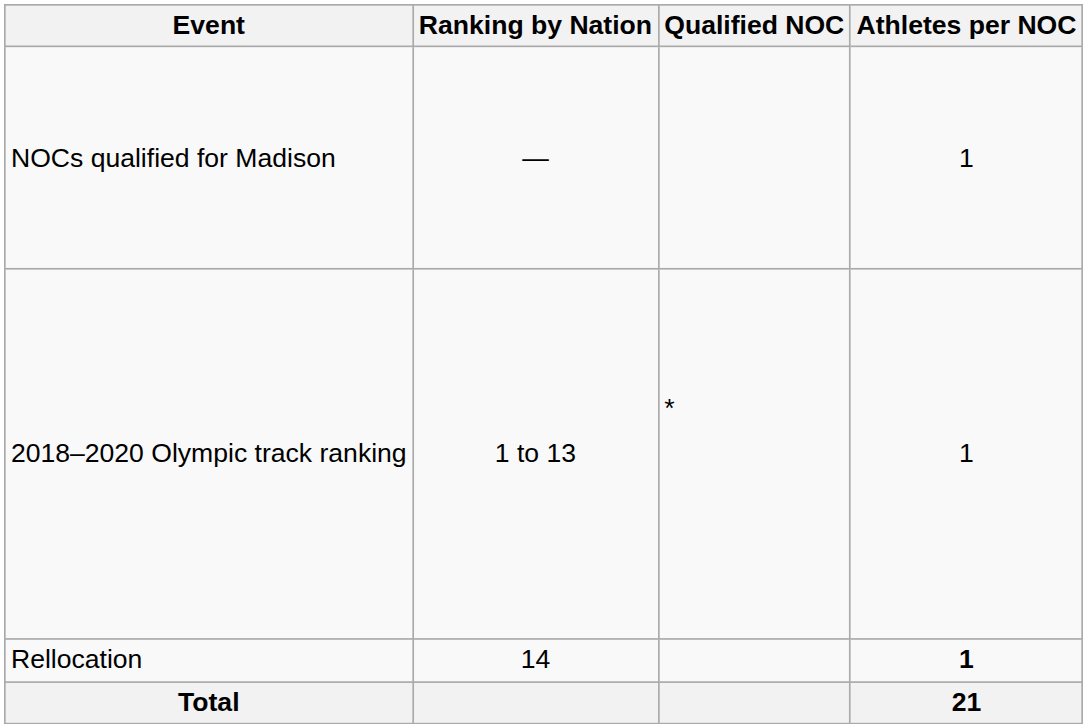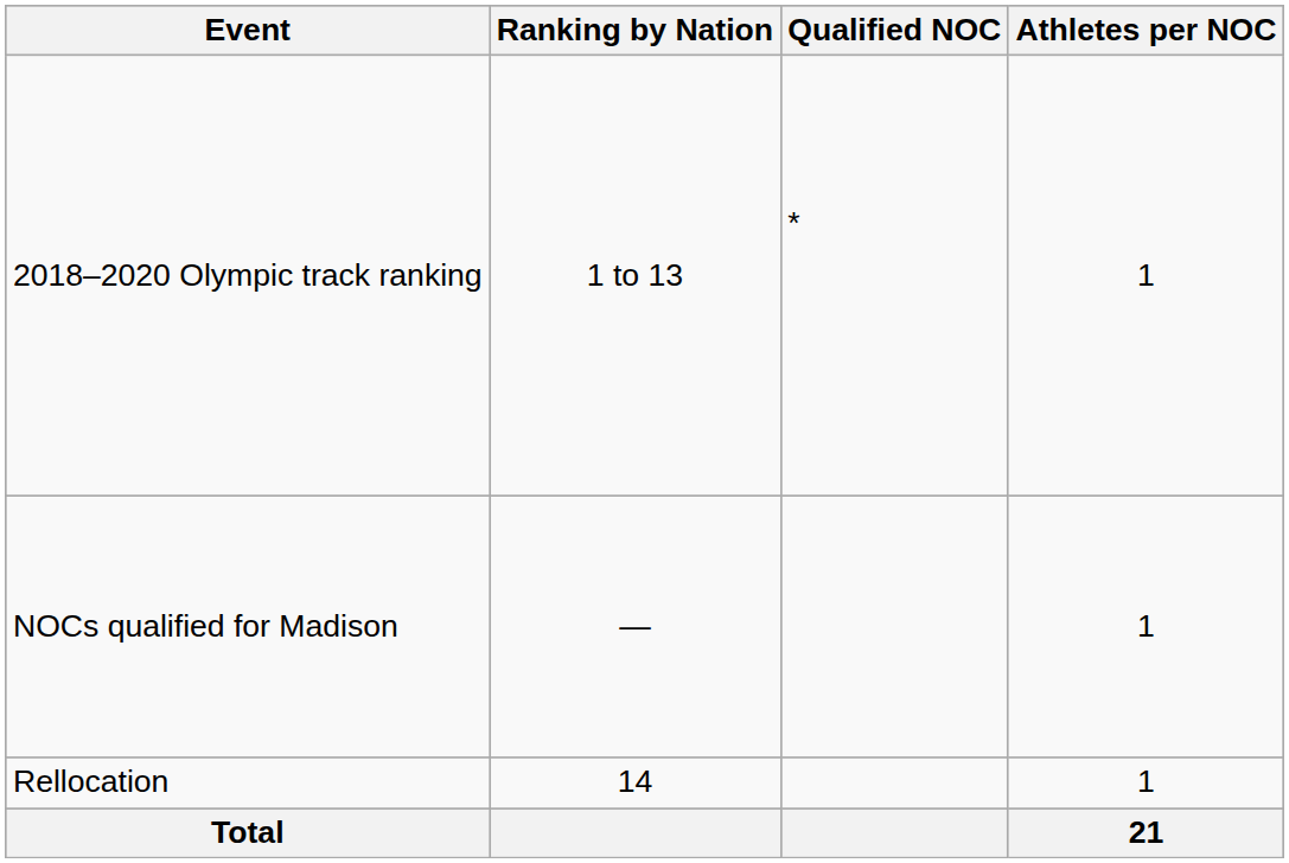rows swapped: NOCs qualified for Madison <-> 2018–2020 Olympic track ranking
Rellocation | Athletes per NOC: bold -> normal
